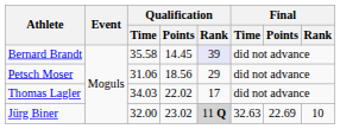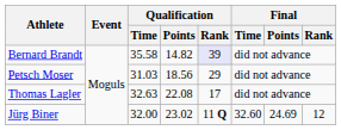Bernard Brandt | Qualification / Points: 14.45 -> 14.82
Petsch Moser | Qualification / Time: 31.06 -> 31.03
Thomas Lagler | Qualification / Time: 34.03 -> 32.63
Thomas Lagler | Qualification / Points: 22.02 -> 22.08
Jürg Biner | Qualification / Rank: lightgrey background -> no background
Jürg Biner | Final / Time: 32.63 -> 32.60
Jürg Biner | Final / Points: 22.69 -> 24.69
Jürg Biner | Final / Rank: 10 -> 12
